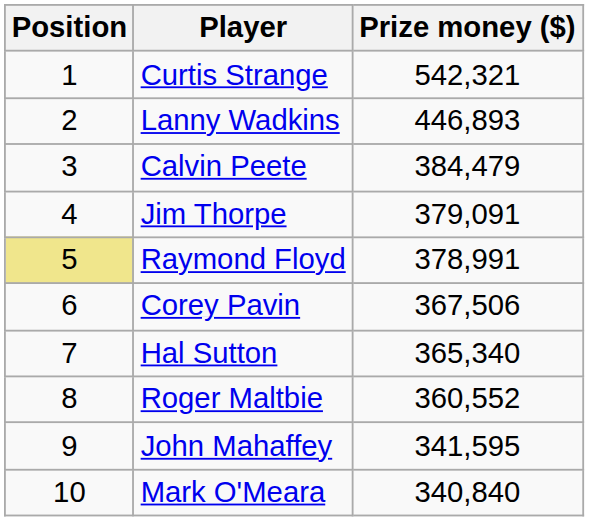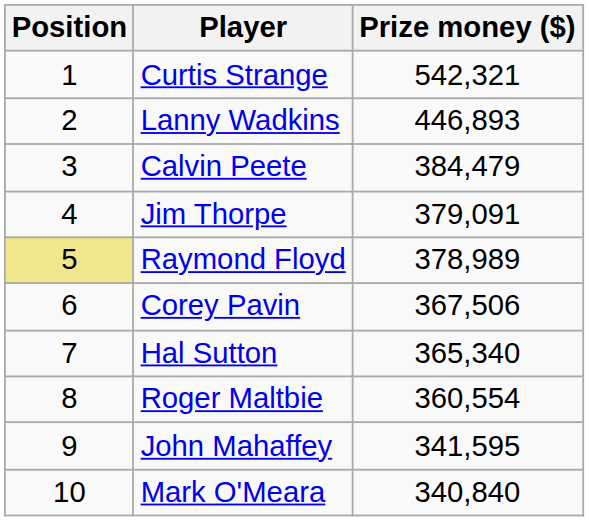Raymond Floyd | Prize money ($): 378,991 -> 378,989
Roger Maltbie | Prize money ($): 360,552 -> 360,554
